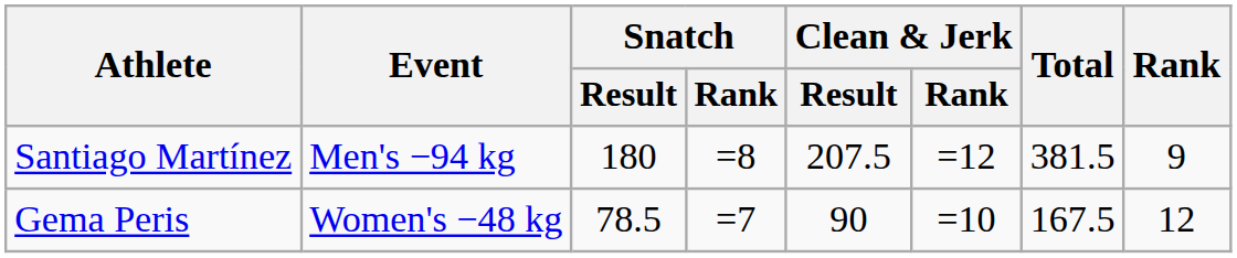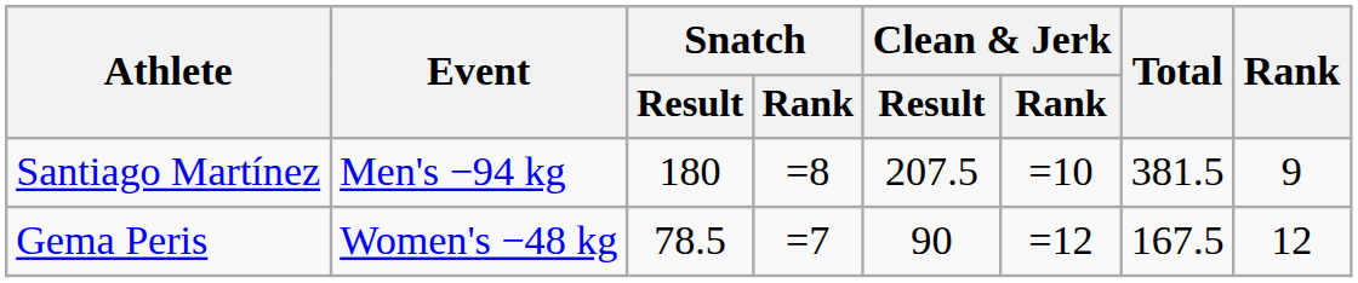Santiago Martínez | Clean & Jerk / Rank: =12 -> =10
Gema Peris | Clean & Jerk / Rank: =10 -> =12
